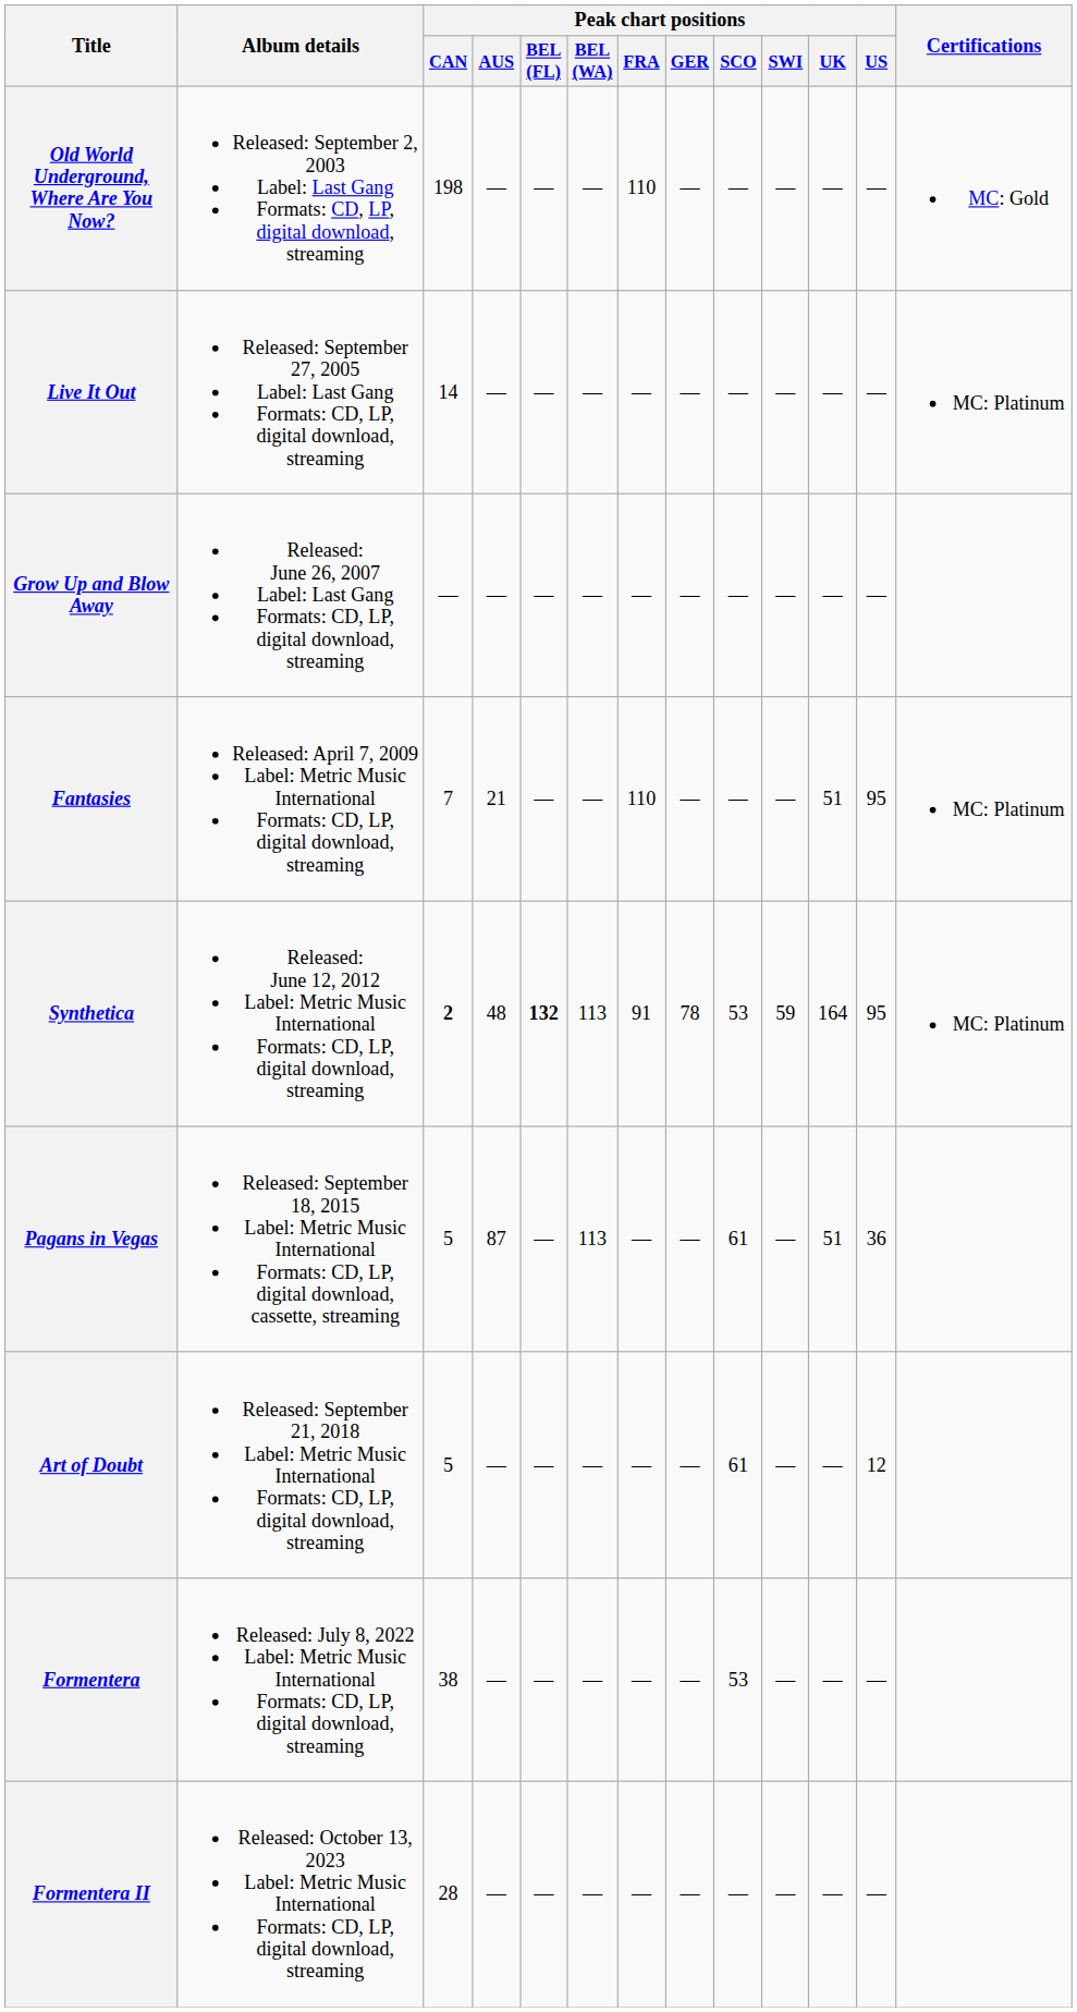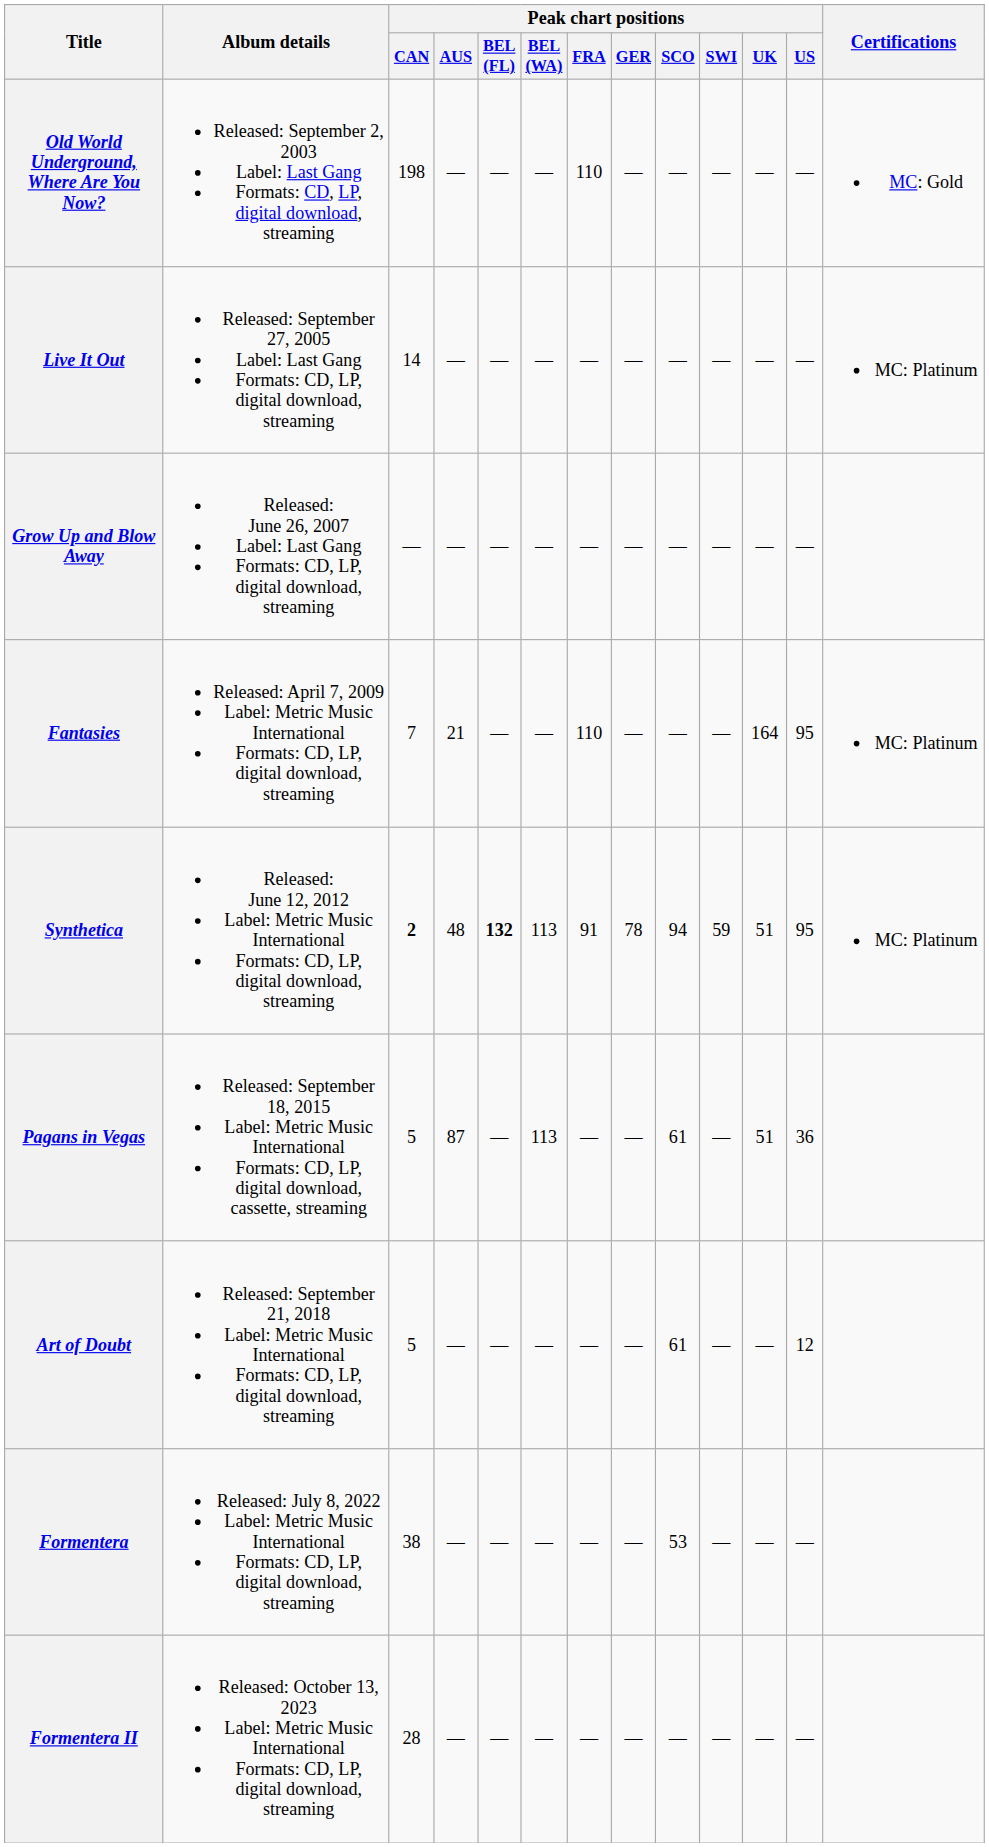Fantasies | Peak chart positions / UK: 51 -> 164
Synthetica | Peak chart positions / SCO: 53 -> 94
Synthetica | Peak chart positions / UK: 164 -> 51
